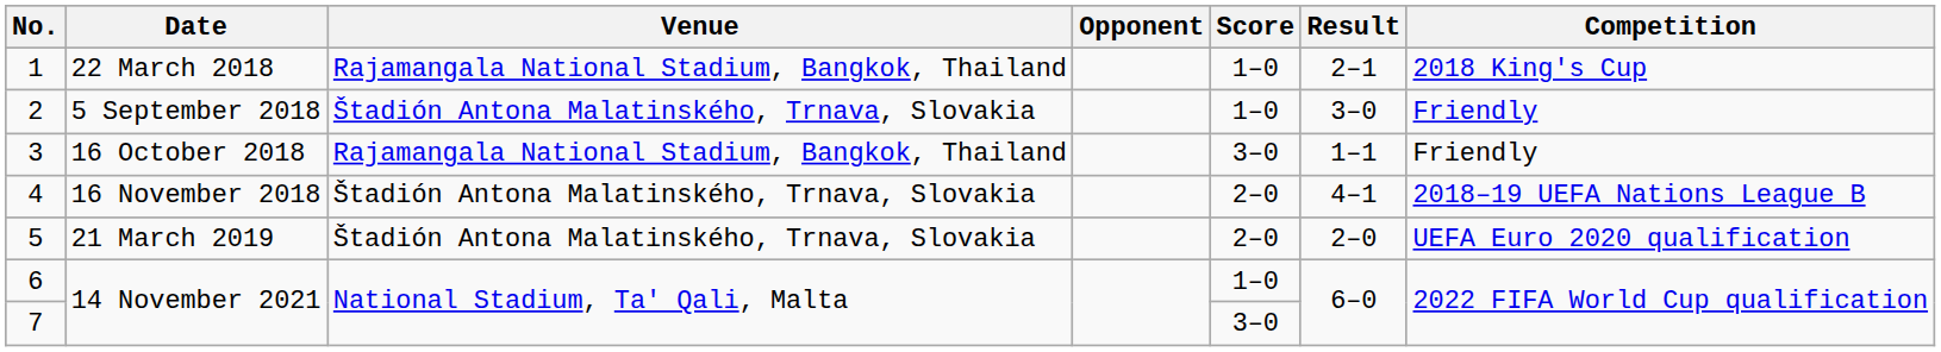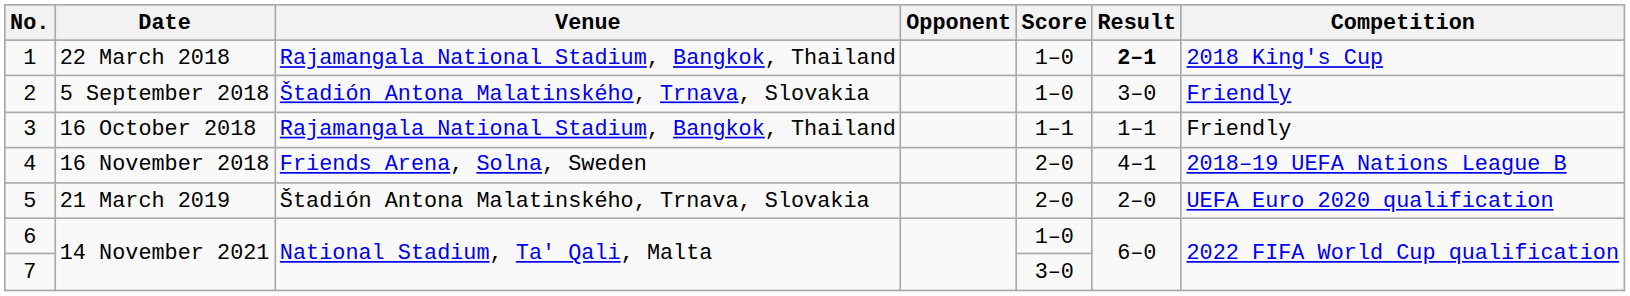1 | Result: normal -> bold
3 | Score: 3–0 -> 1–1
4 | Venue: Štadión Antona Malatinského, Trnava, Slovakia -> Friends Arena, Solna, Sweden
